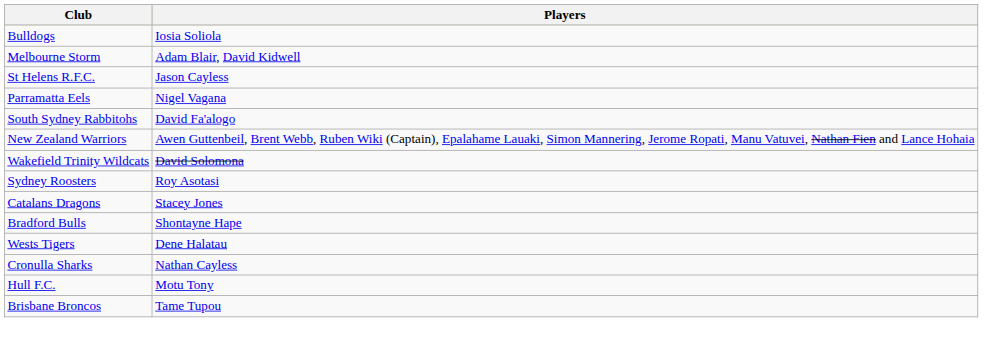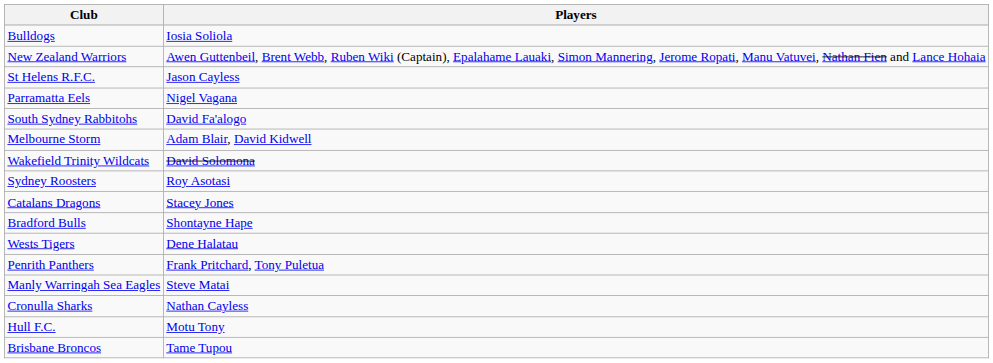rows swapped: Melbourne Storm <-> New Zealand Warriors
+ row: Penrith Panthers | Frank Pritchard, Tony Puletua
+ row: Manly Warringah Sea Eagles | Steve Matai
